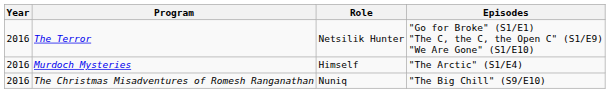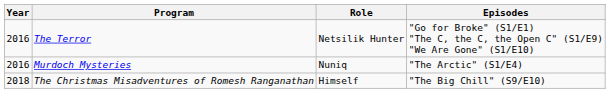Murdoch Mysteries | Role: Himself -> Nuniq
The Christmas Misadventures of Romesh Ranganathan | Year: 2016 -> 2018
The Christmas Misadventures of Romesh Ranganathan | Role: Nuniq -> Himself
